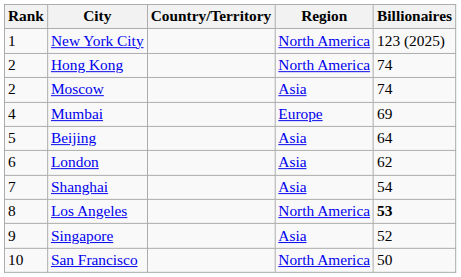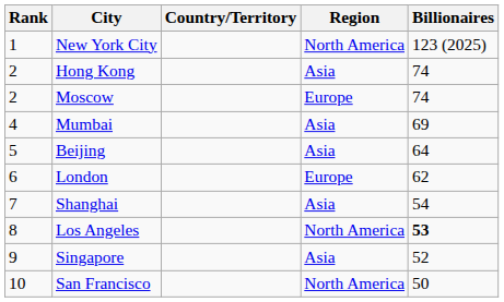Hong Kong | Region: North America -> Asia
Moscow | Region: Asia -> Europe
Mumbai | Region: Europe -> Asia
London | Region: Asia -> Europe
